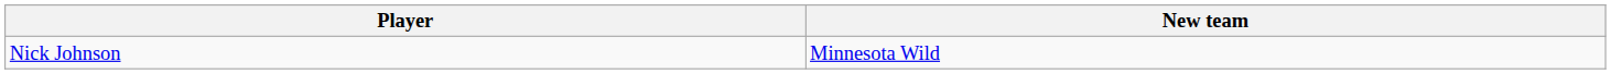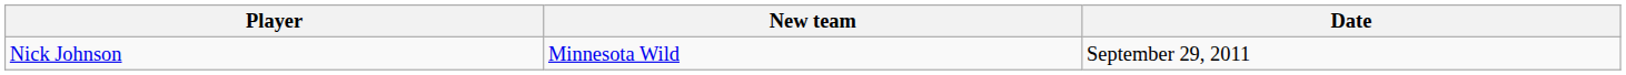+ column: Date | September 29, 2011
